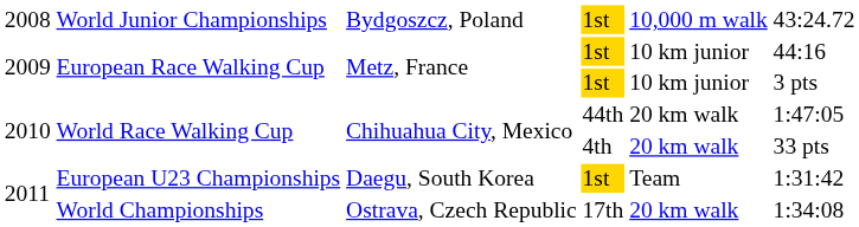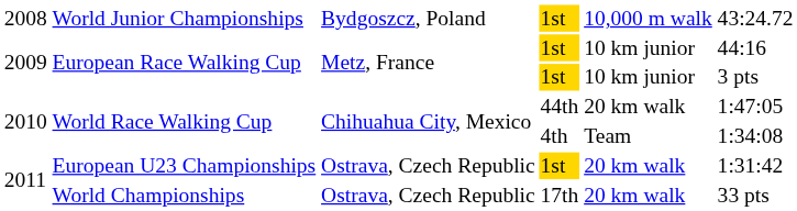World Race Walking Cup / 4th | column 5: 20 km walk -> Team
World Race Walking Cup / 4th | column 6: 33 pts -> 1:34:08
European U23 Championships | column 3: Daegu, South Korea -> Ostrava, Czech Republic
European U23 Championships | column 5: Team -> 20 km walk
World Championships | column 6: 1:34:08 -> 33 pts
